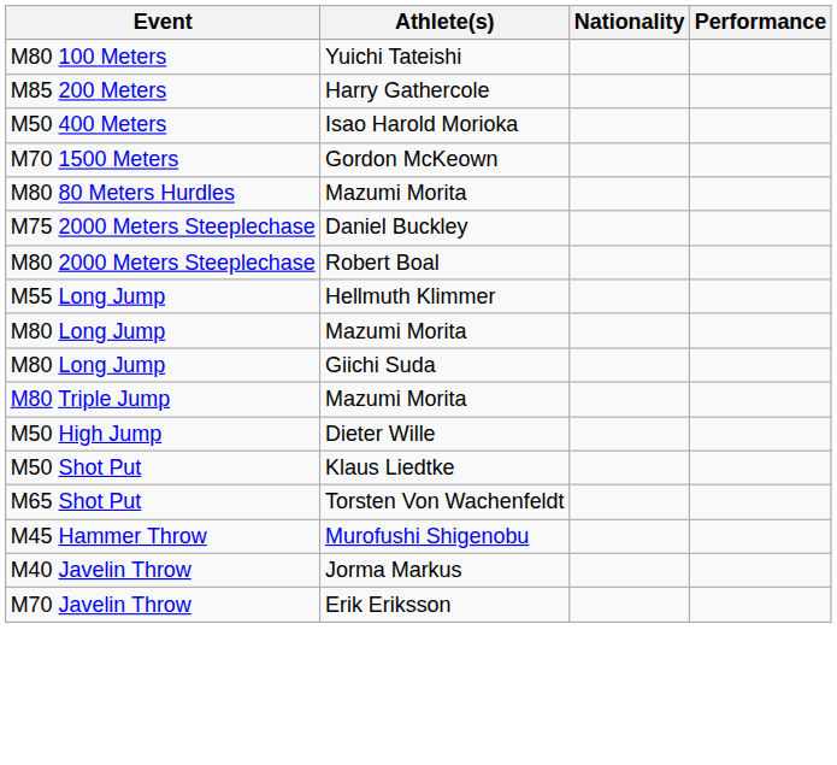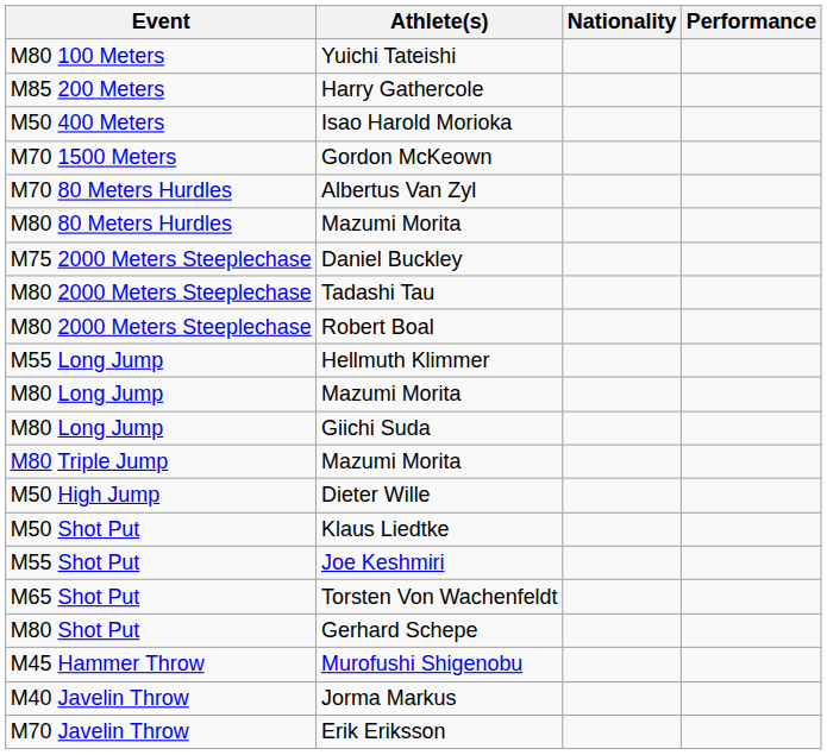+ row: M70 80 Meters Hurdles | Albertus Van Zyl
+ row: M80 2000 Meters Steeplechase | Tadashi Tau
+ row: M55 Shot Put | Joe Keshmiri
+ row: M80 Shot Put | Gerhard Schepe
